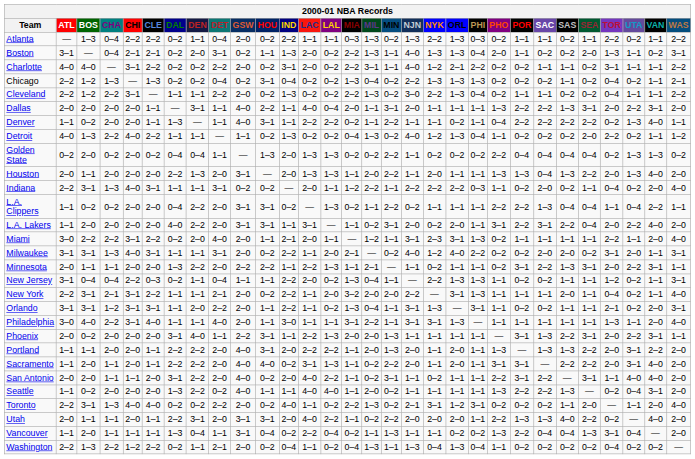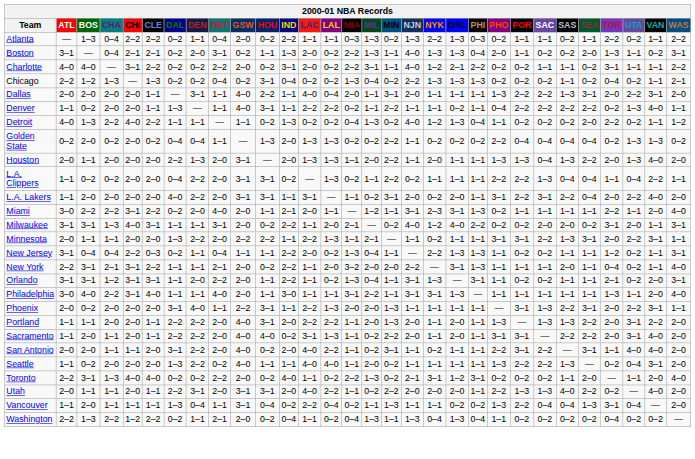- row: Cleveland | 2–2 | 1–2 | 2–2 | 3–1 | — | 1–1 | 1–1 | 2–2 | 2–0 | 0–2 | 1–3 | 0–2 | 0–2 | 2–2 | 1–3 | 0–2 | 3–0 | 2–2 | 1–3 | 0–4 | 0–2 | 1–1 | 1–1 | 0–2 | 0–2 | 0–4 | 1–1 | 1–1 | 2–2
- row: Indiana | 2–2 | 3–1 | 1–3 | 4–0 | 3–1 | 1–1 | 1–1 | 3–1 | 0–2 | 0–2 | — | 2–0 | 1–1 | 1–2 | 2–2 | 1–1 | 2–2 | 2–2 | 2–2 | 0–3 | 1–1 | 0–2 | 2–0 | 0–2 | 1–1 | 0–4 | 0–2 | 2–0 | 4–0
Minnesota | PHO: 0–2 -> 3–1
